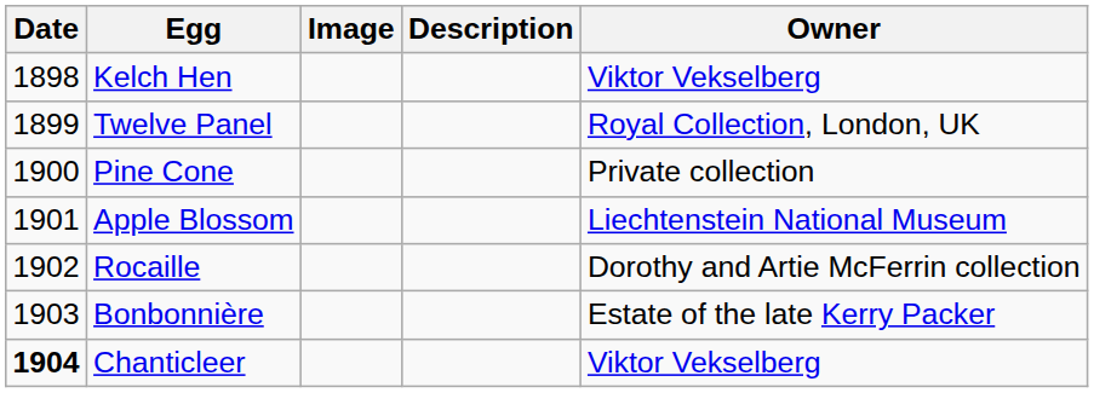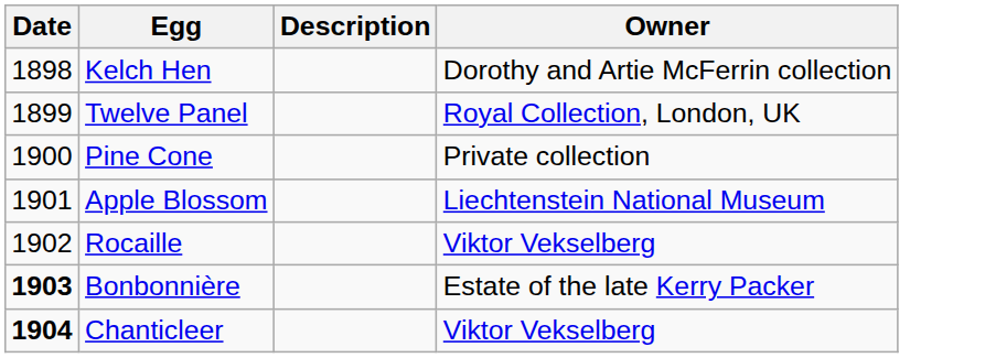- column: Image
Kelch Hen | Owner: Viktor Vekselberg -> Dorothy and Artie McFerrin collection
Rocaille | Owner: Dorothy and Artie McFerrin collection -> Viktor Vekselberg
Bonbonnière | Date: normal -> bold
